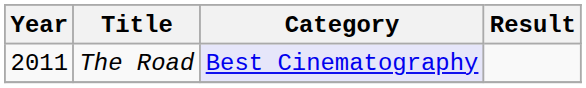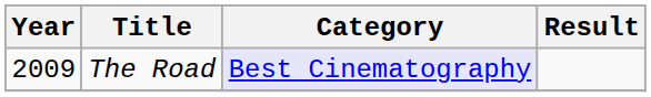The Road | Year: 2011 -> 2009
